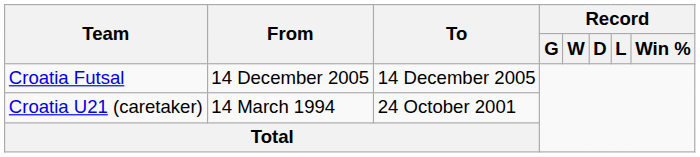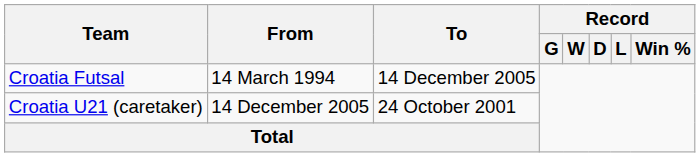Croatia Futsal | From: 14 December 2005 -> 14 March 1994
Croatia U21 (caretaker) | From: 14 March 1994 -> 14 December 2005
